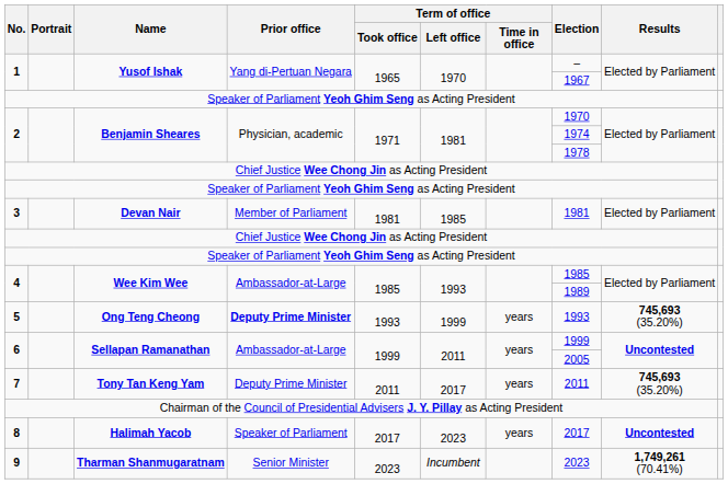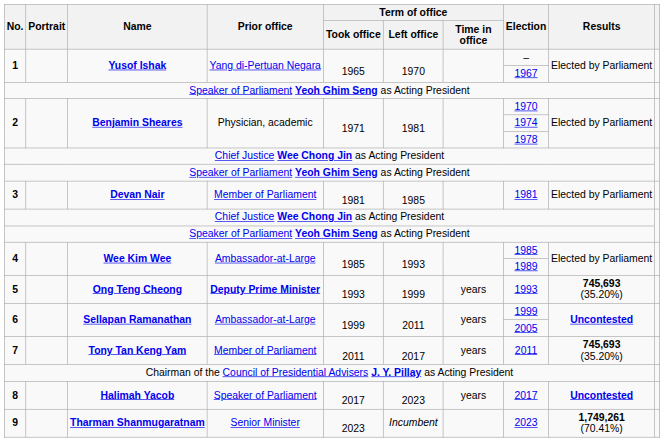7 | Prior office: Deputy Prime Minister -> Member of Parliament
